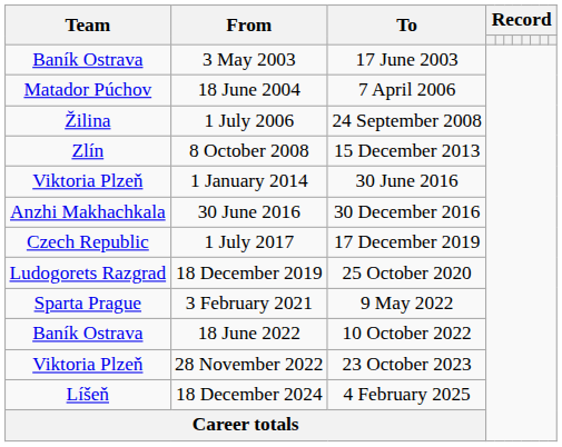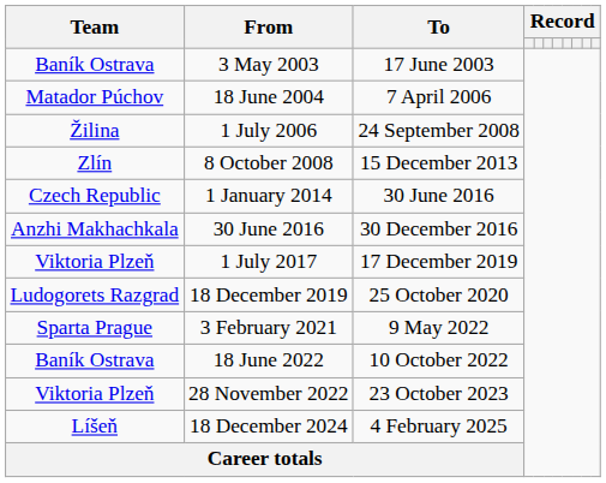1 January 2014 | Team: Viktoria Plzeň -> Czech Republic
1 July 2017 | Team: Czech Republic -> Viktoria Plzeň
